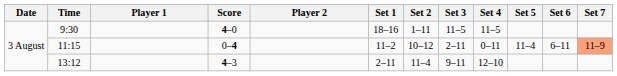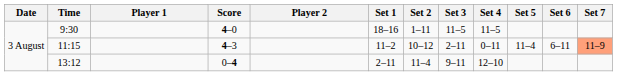11:15 | Score: 0–4 -> 4–3
13:12 | Score: 4–3 -> 0–4
